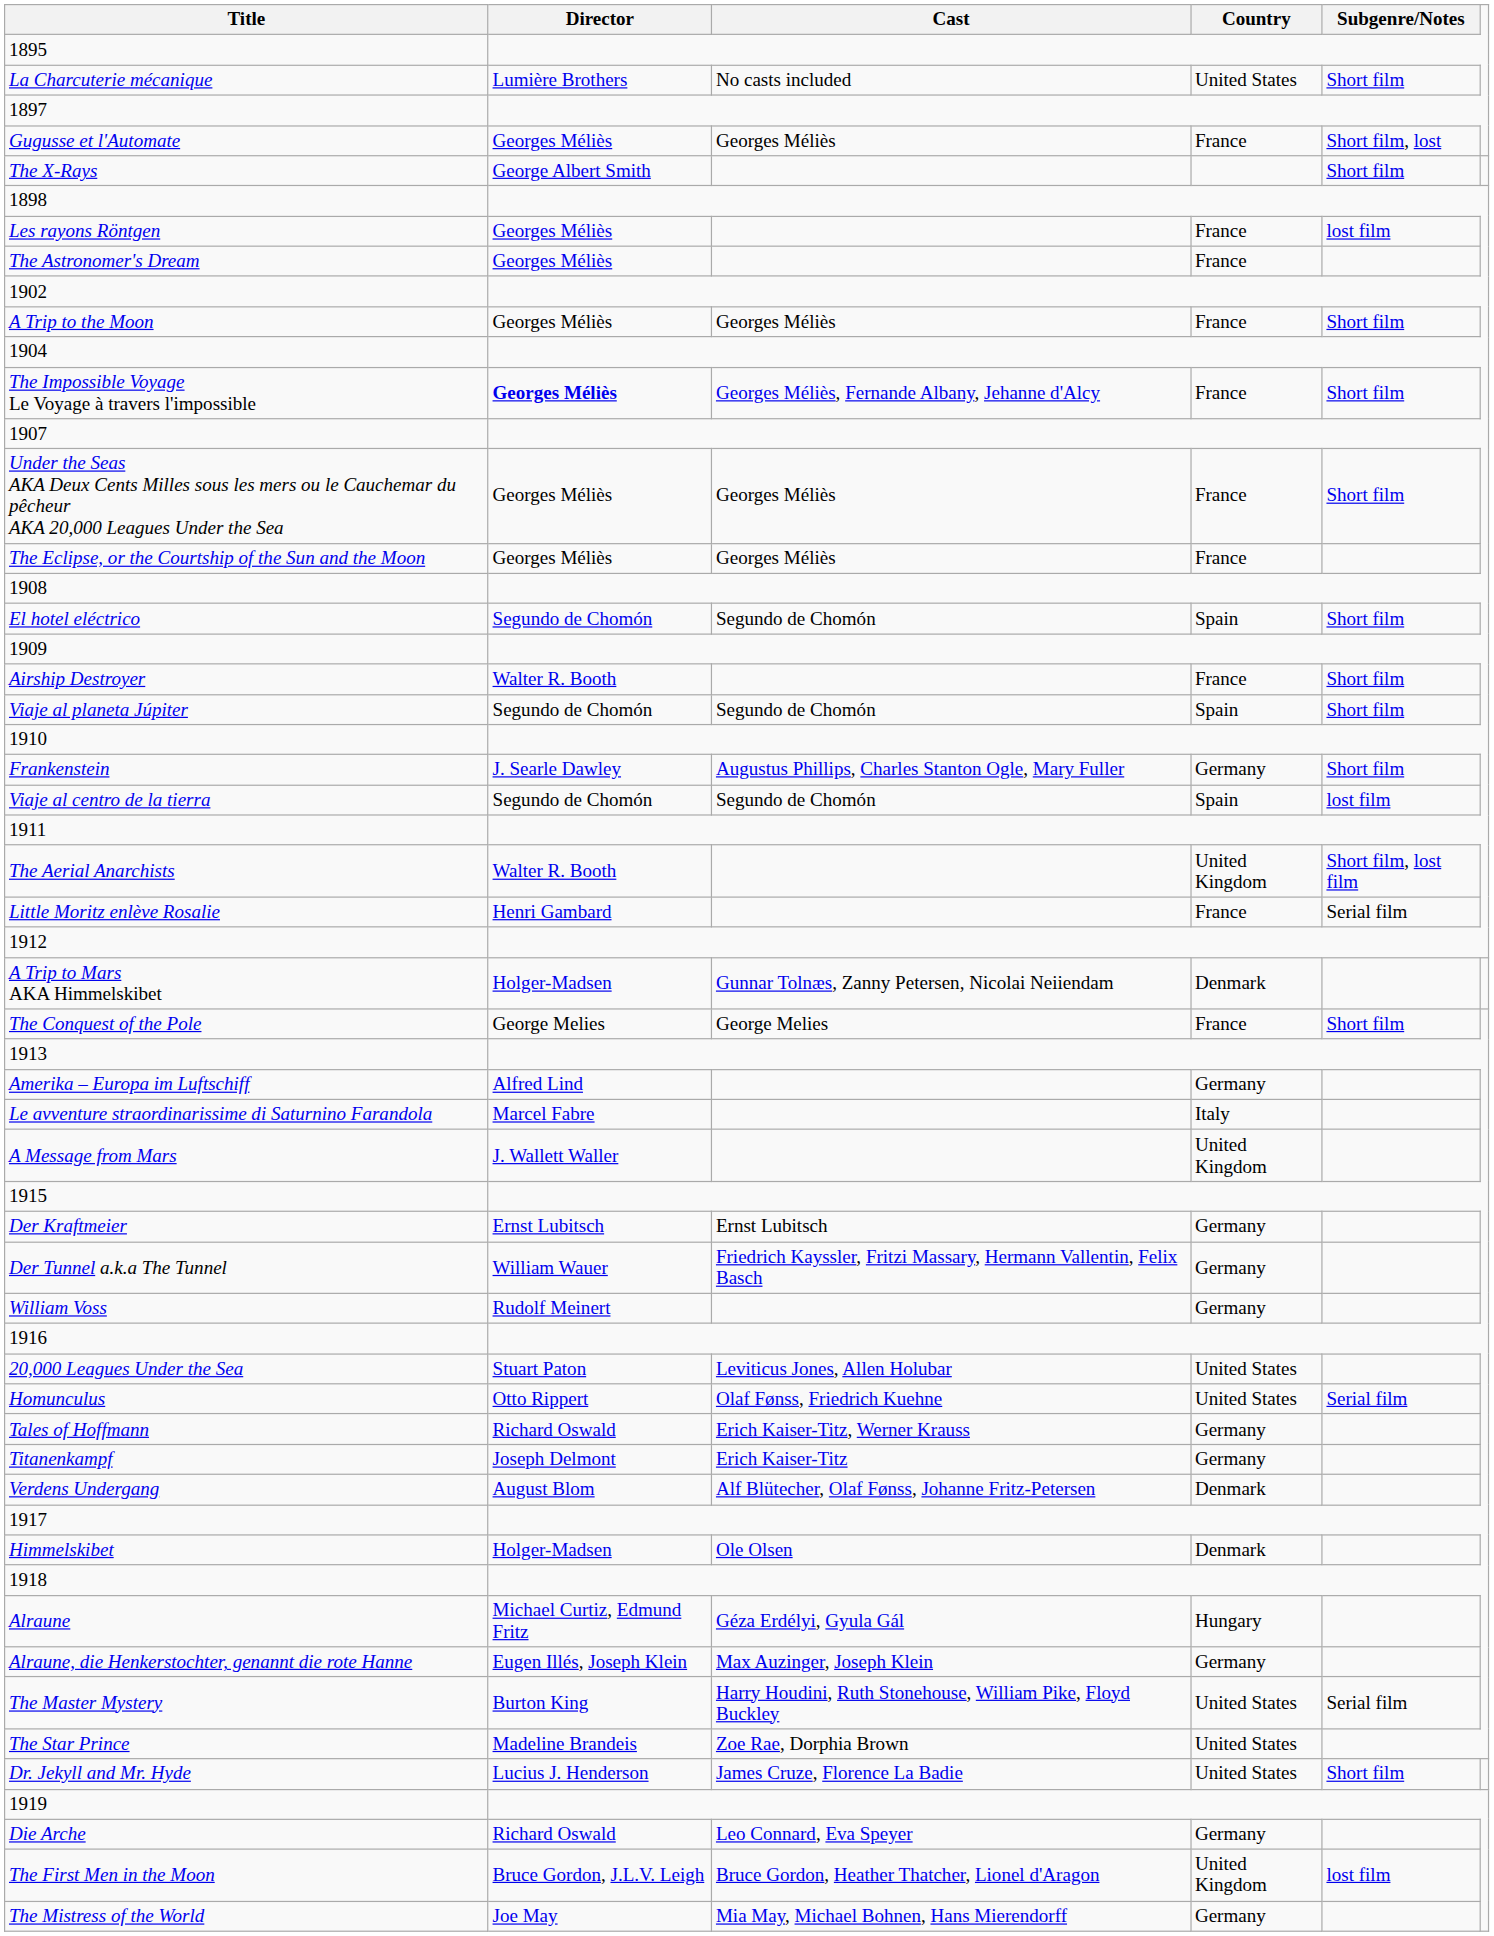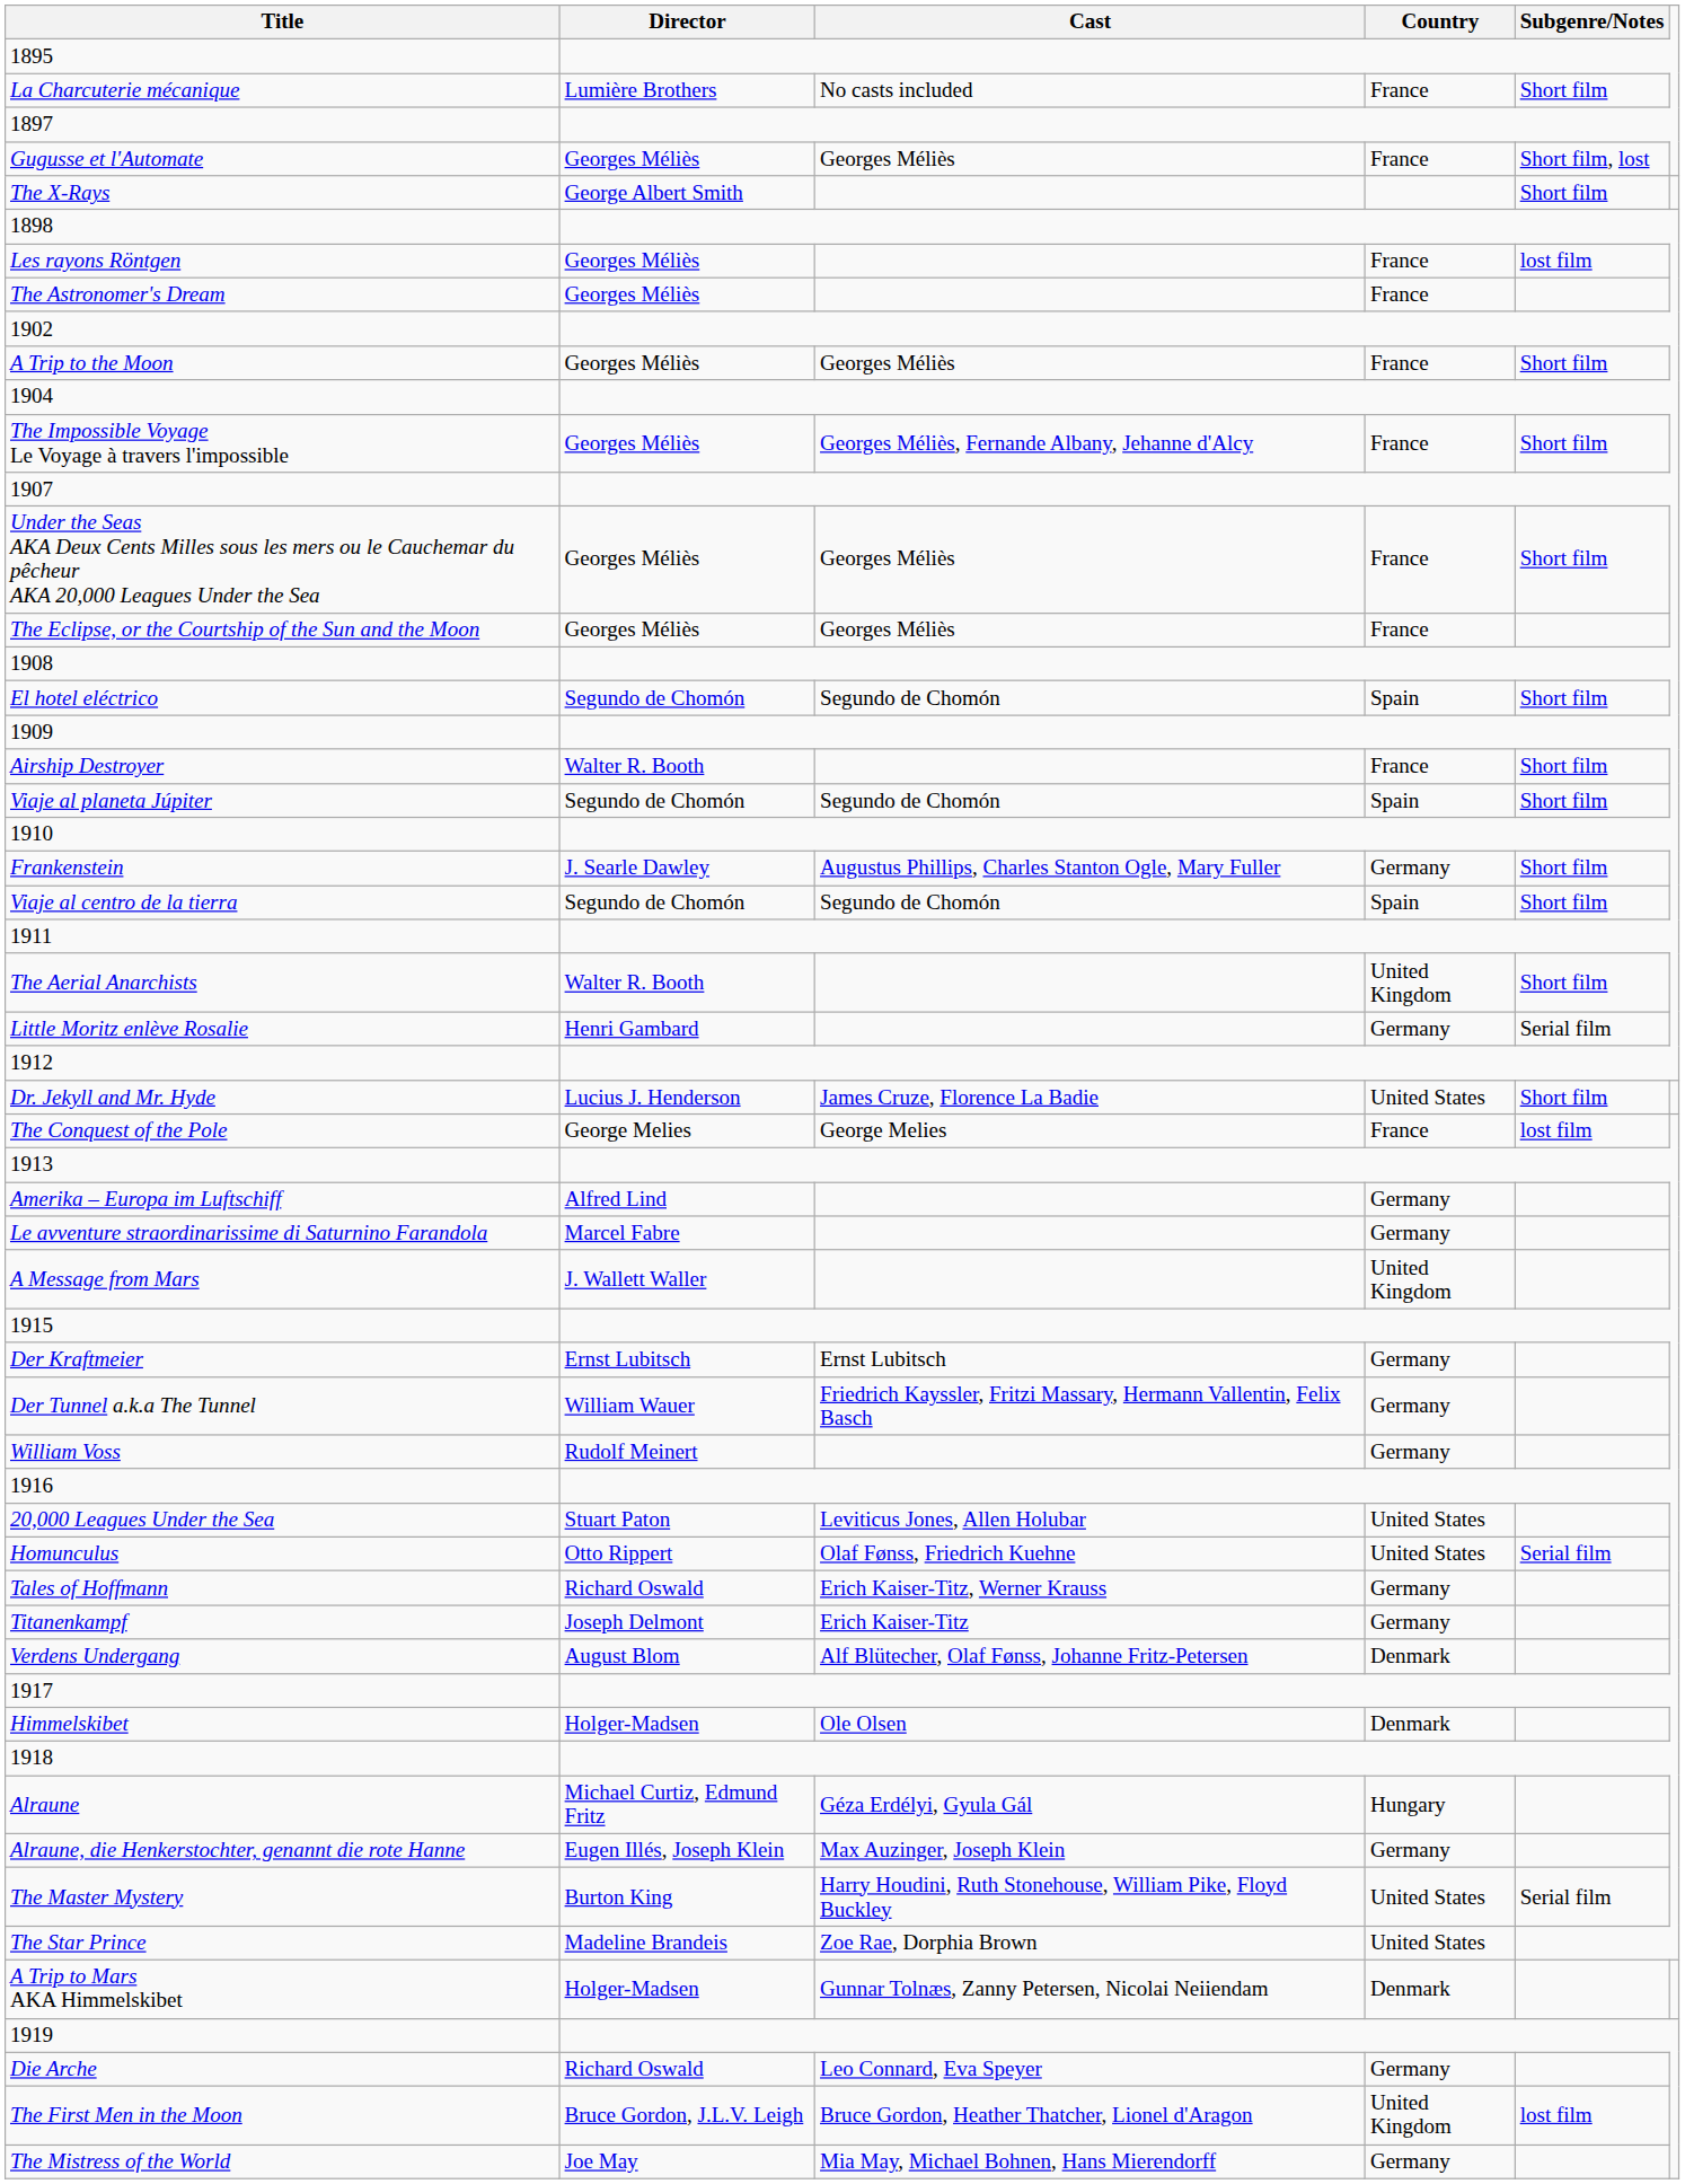La Charcuterie mécanique | Country: United States -> France
The Impossible Voyage Le Voyage à travers l'impossible | Director: bold -> normal
Viaje al centro de la tierra | Subgenre/Notes: lost film -> Short film
The Aerial Anarchists | Subgenre/Notes: Short film, lost film -> Short film
Little Moritz enlève Rosalie | Country: France -> Germany
rows swapped: Dr. Jekyll and Mr. Hyde <-> A Trip to Mars AKA Himmelskibet
The Conquest of the Pole | Subgenre/Notes: Short film -> lost film
Le avventure straordinarissime di Saturnino Farandola | Country: Italy -> Germany
